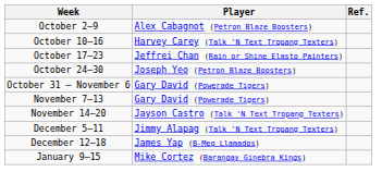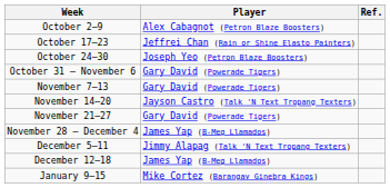- row: October 10–16 | Harvey Carey (Talk 'N Text Tropang Texters)
+ row: November 21–27 | Gary David (Powerade Tigers)
+ row: November 28 – December 4 | James Yap (B-Meg Llamados)
